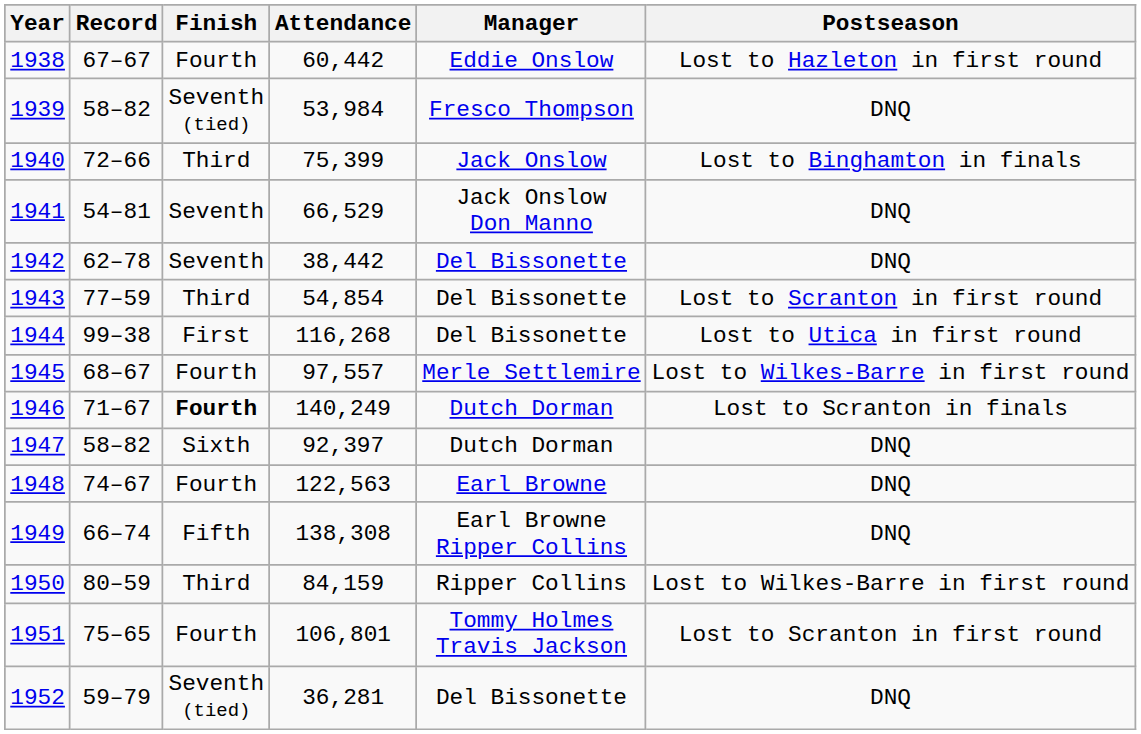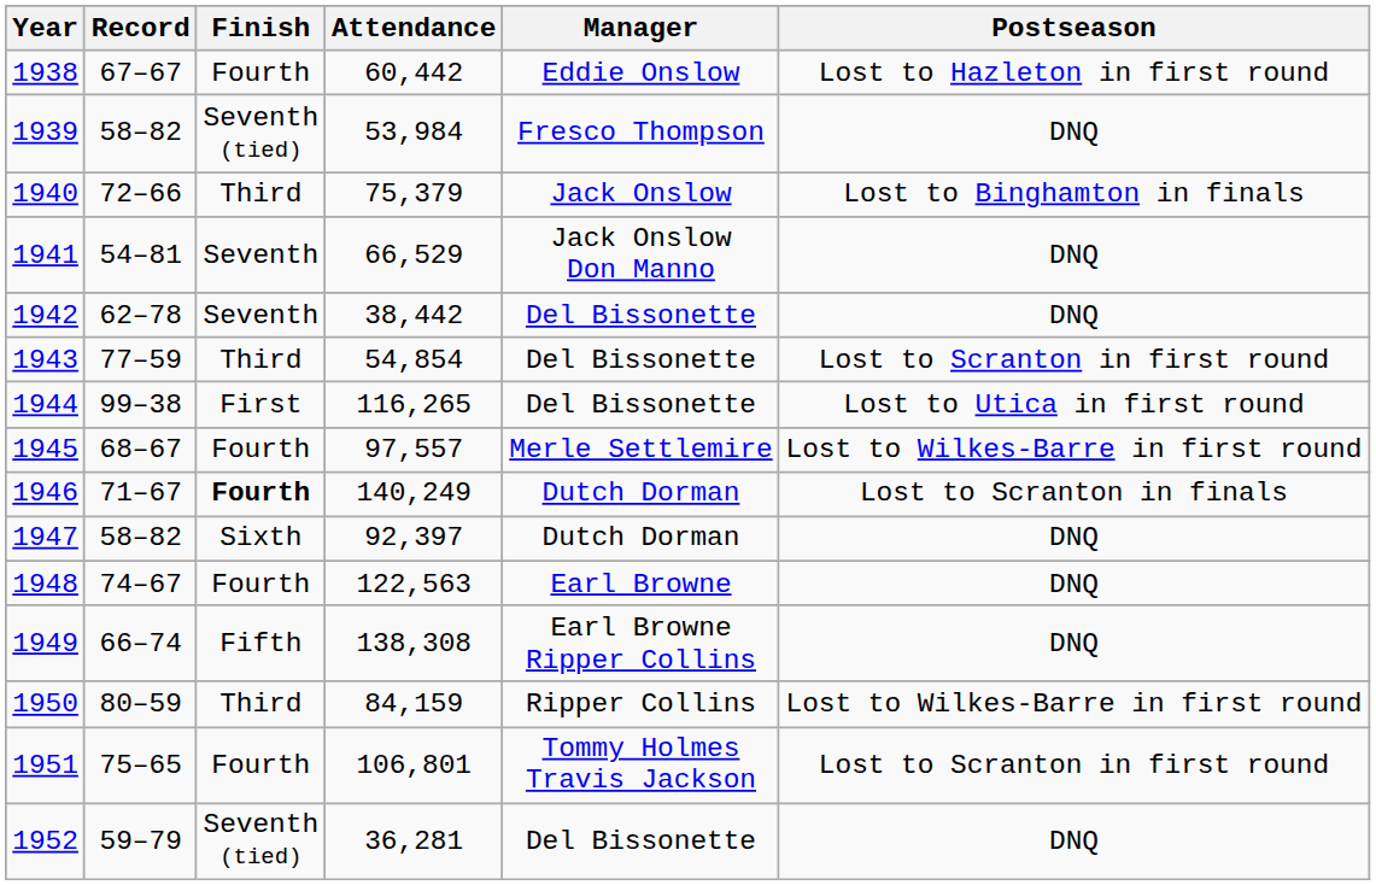1940 | Attendance: 75,399 -> 75,379
1944 | Attendance: 116,268 -> 116,265
